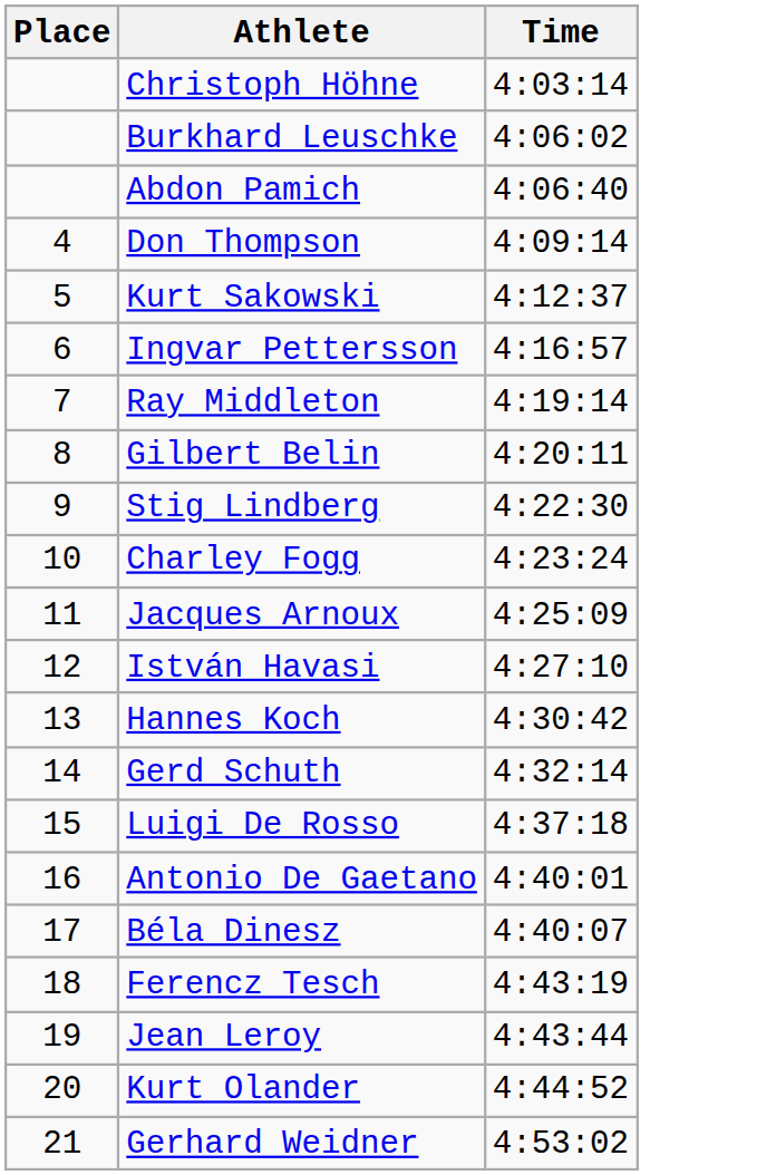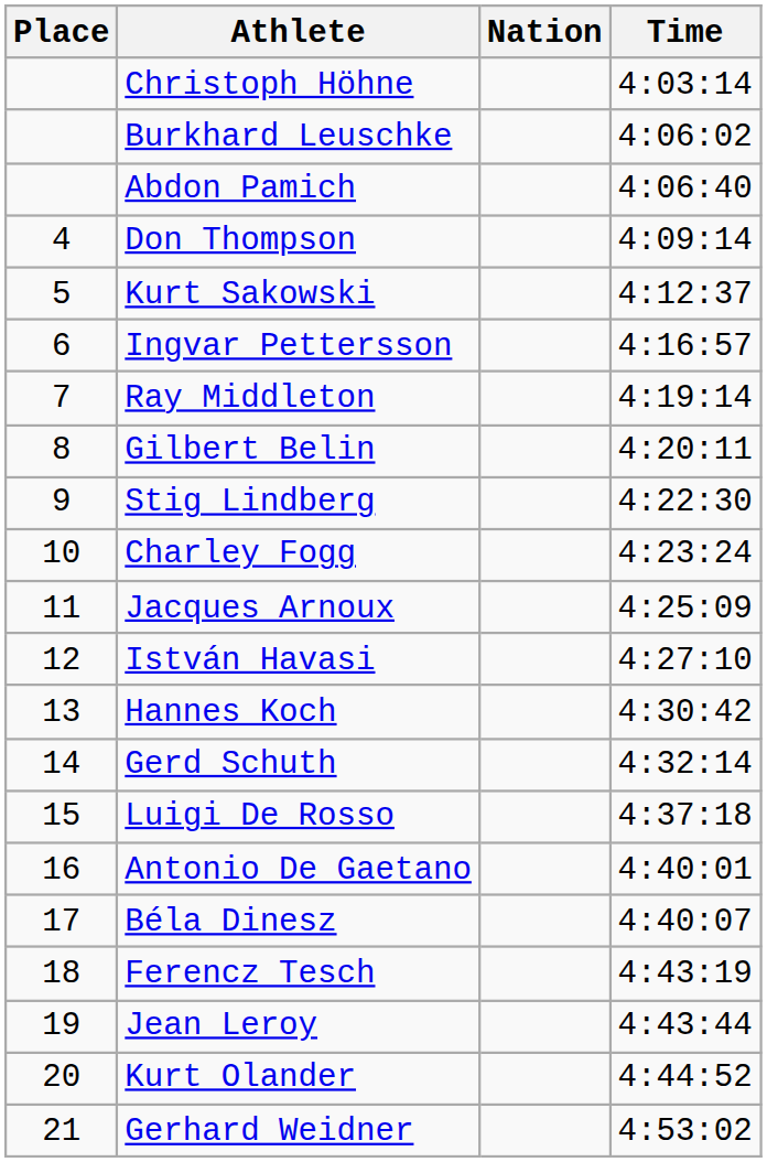+ column: Nation
